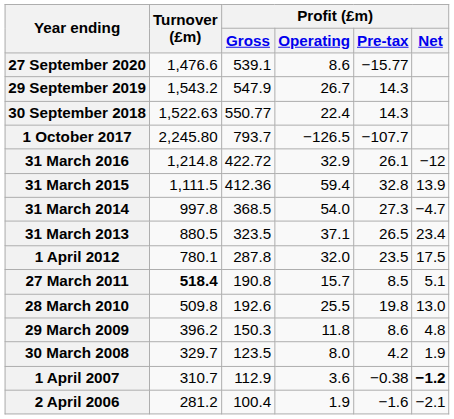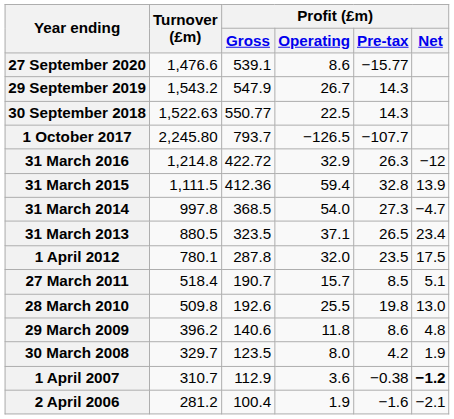30 September 2018 | Profit (£m) / Operating: 22.4 -> 22.5
31 March 2016 | Profit (£m) / Pre-tax: 26.1 -> 26.3
27 March 2011 | Turnover (£m): bold -> normal
27 March 2011 | Profit (£m) / Gross: 190.8 -> 190.7
29 March 2009 | Profit (£m) / Gross: 150.3 -> 140.6
